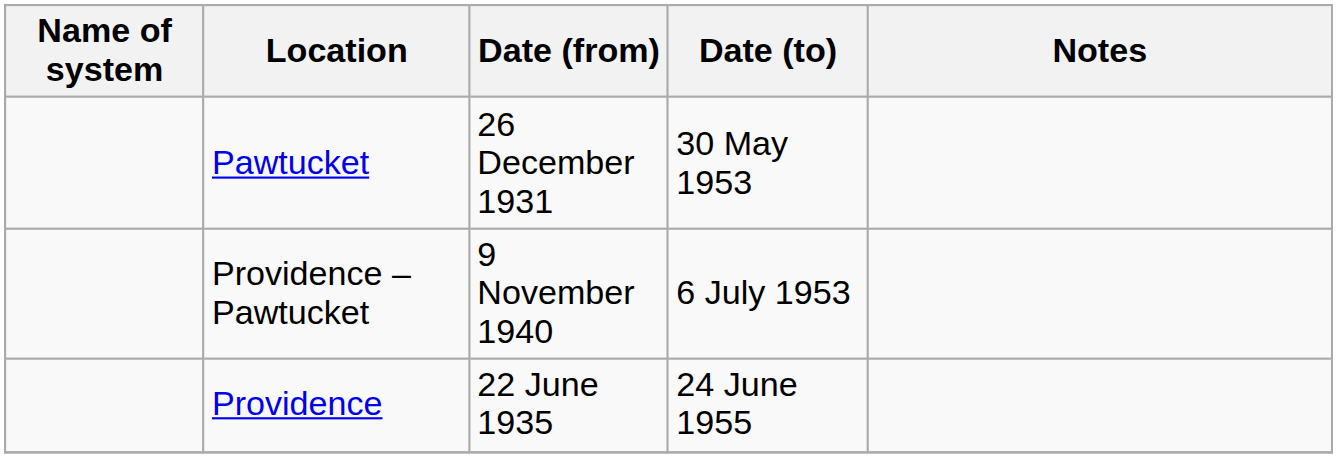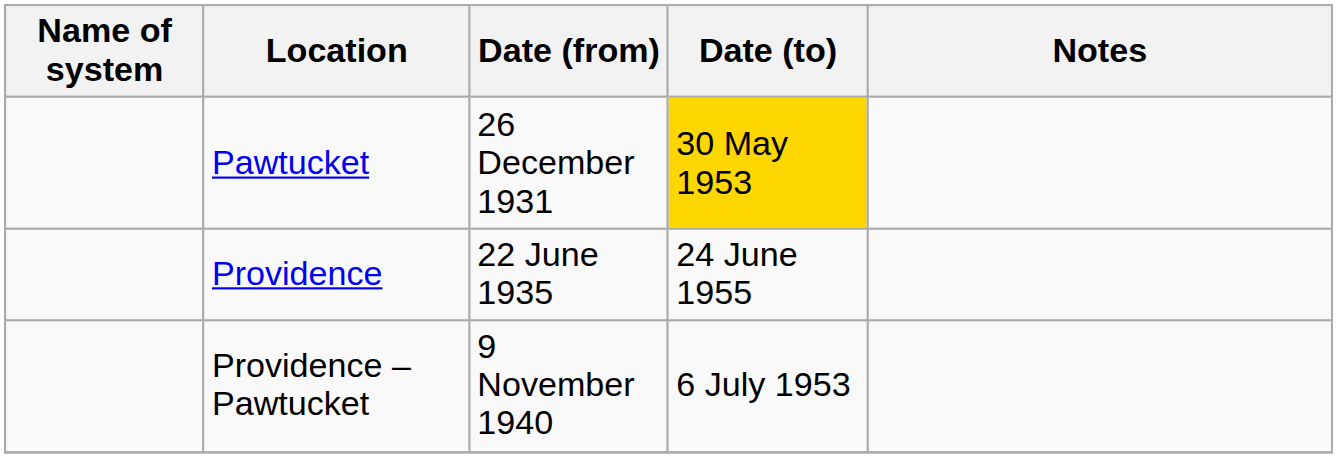Pawtucket | Date (to): no background -> gold background
rows swapped: Providence <-> Providence – Pawtucket
